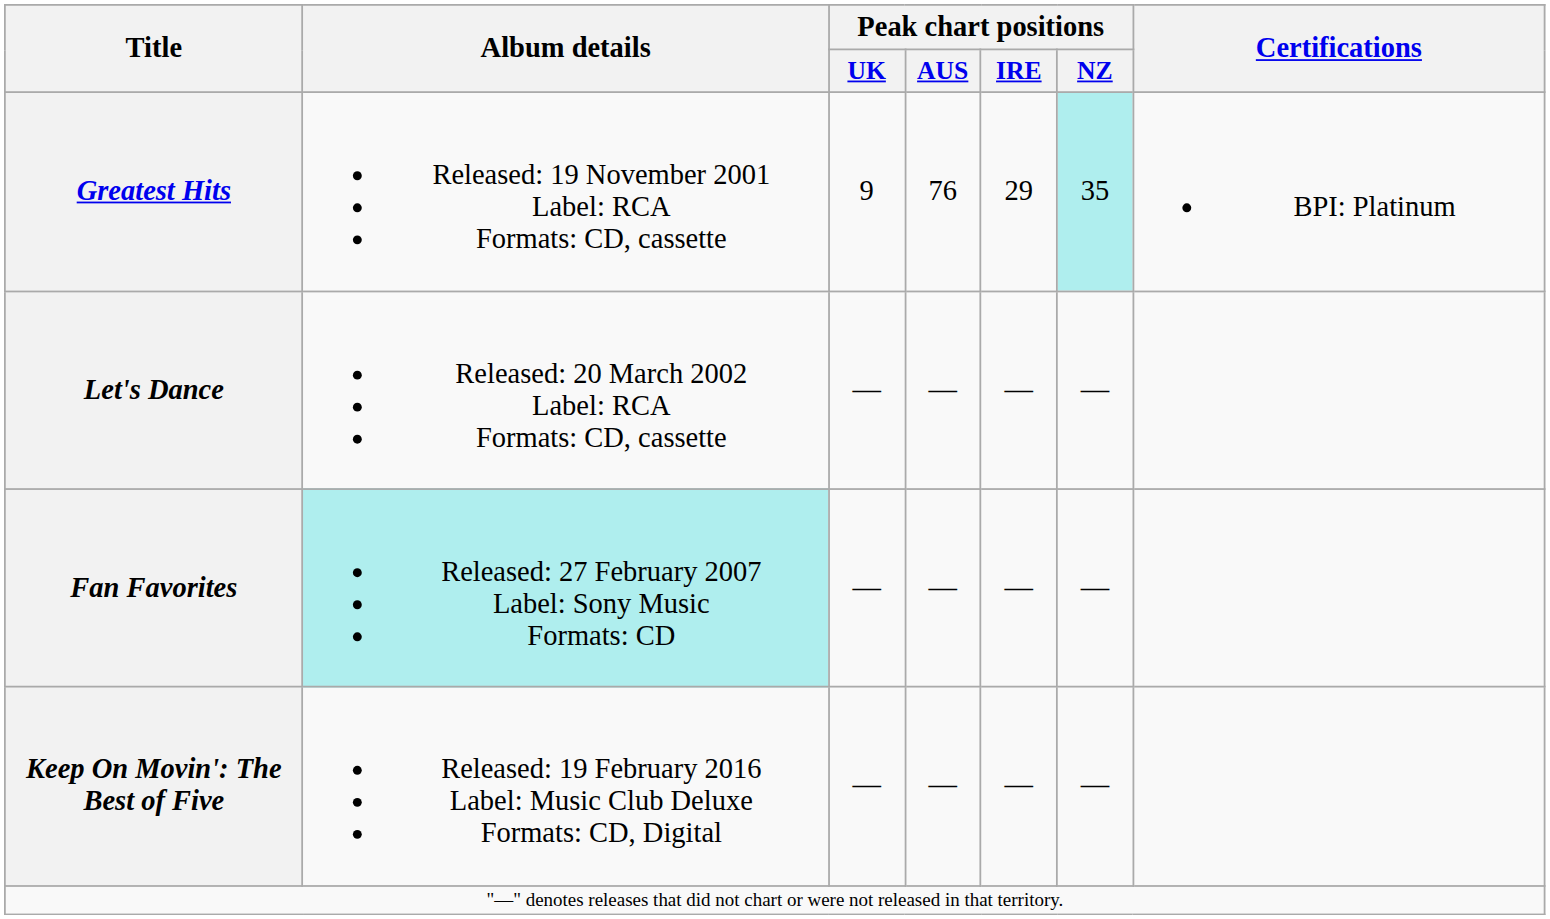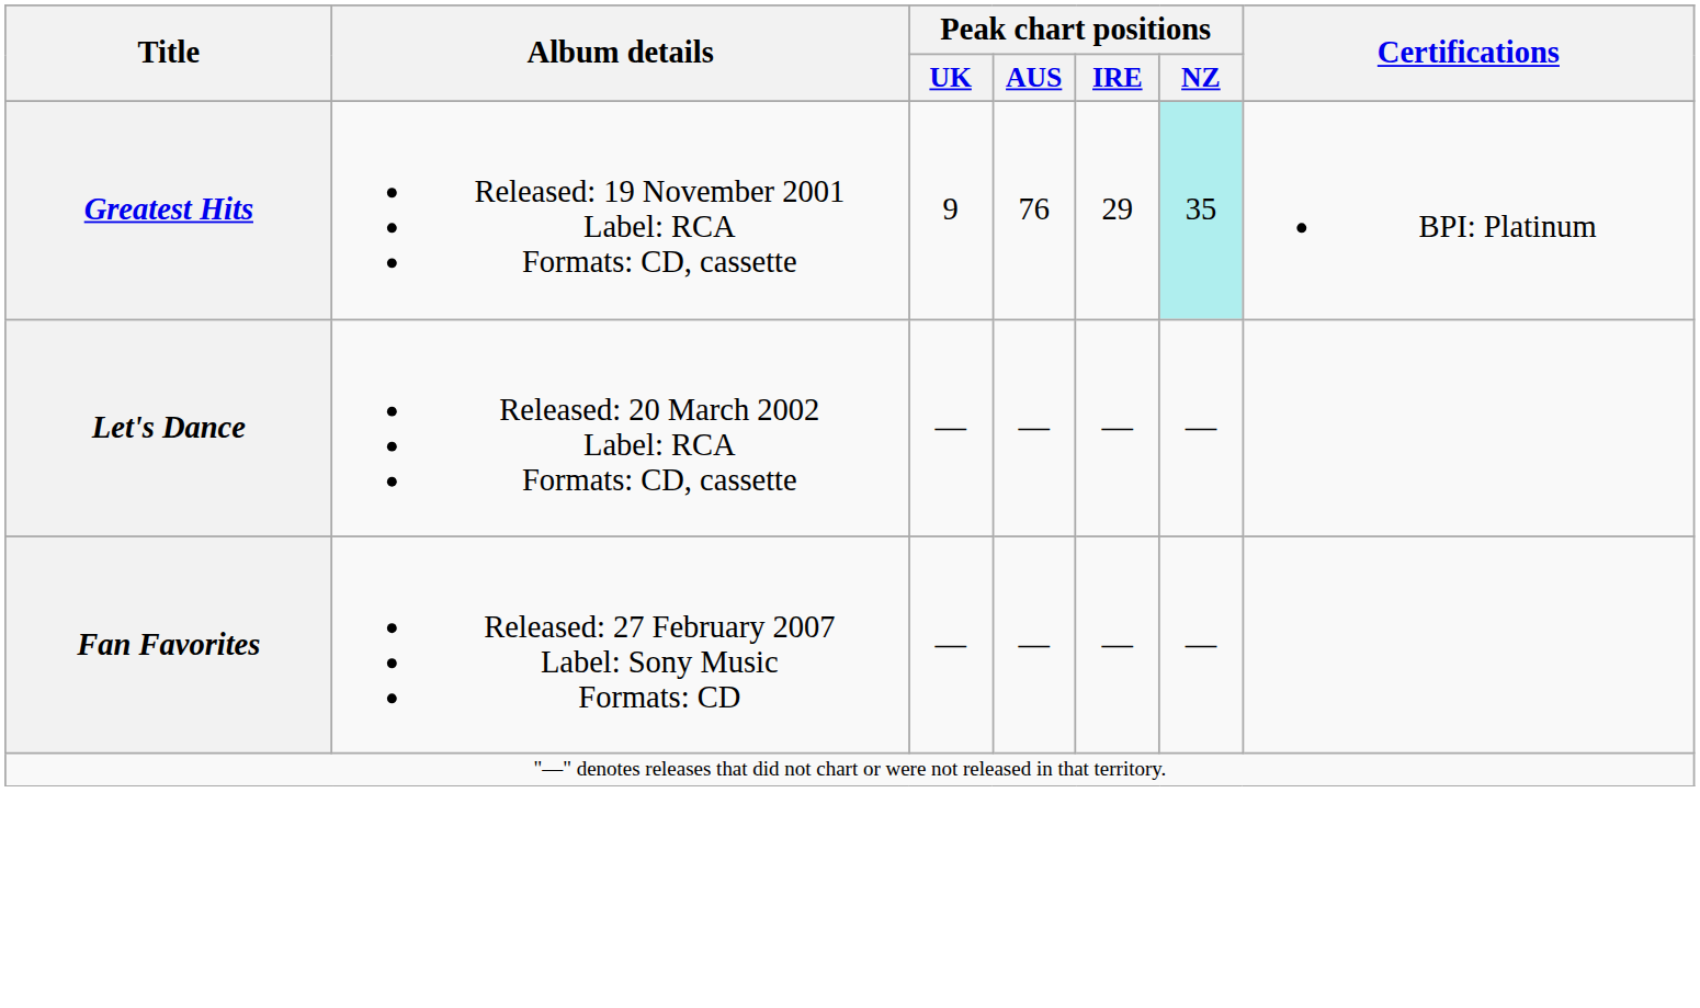Fan Favorites | Album details: paleturquoise background -> no background
- row: Keep On Movin': The Best of Five | Released: 19 February 2016 Label: Music Club Deluxe Formats: CD, Digital | — | — | — | —
